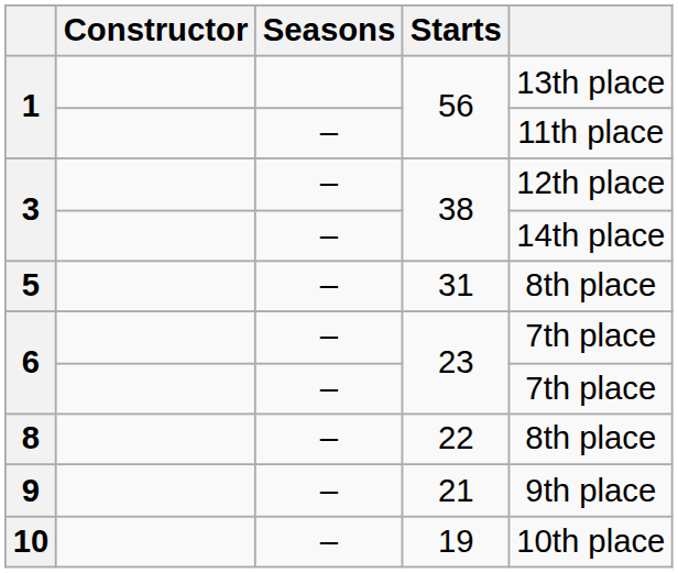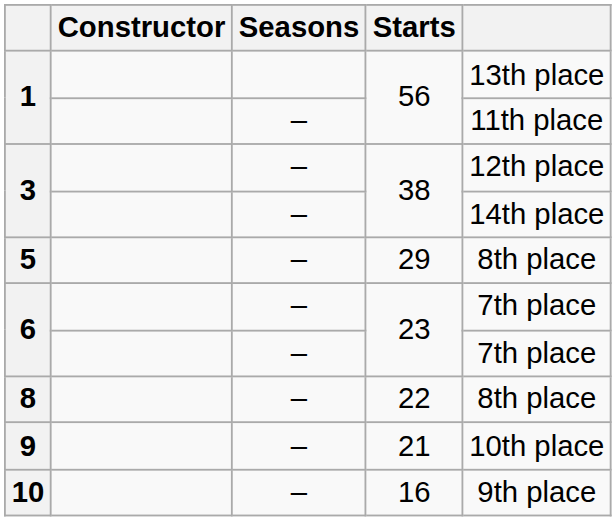5 | Starts: 31 -> 29
9 | column 5: 9th place -> 10th place
10 | Starts: 19 -> 16
10 | column 5: 10th place -> 9th place
